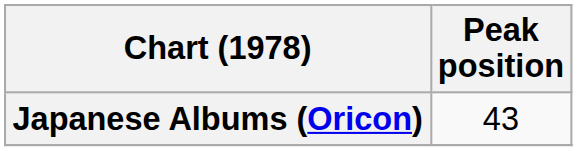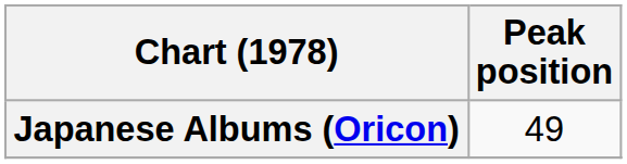Japanese Albums (Oricon) | Peak position: 43 -> 49
